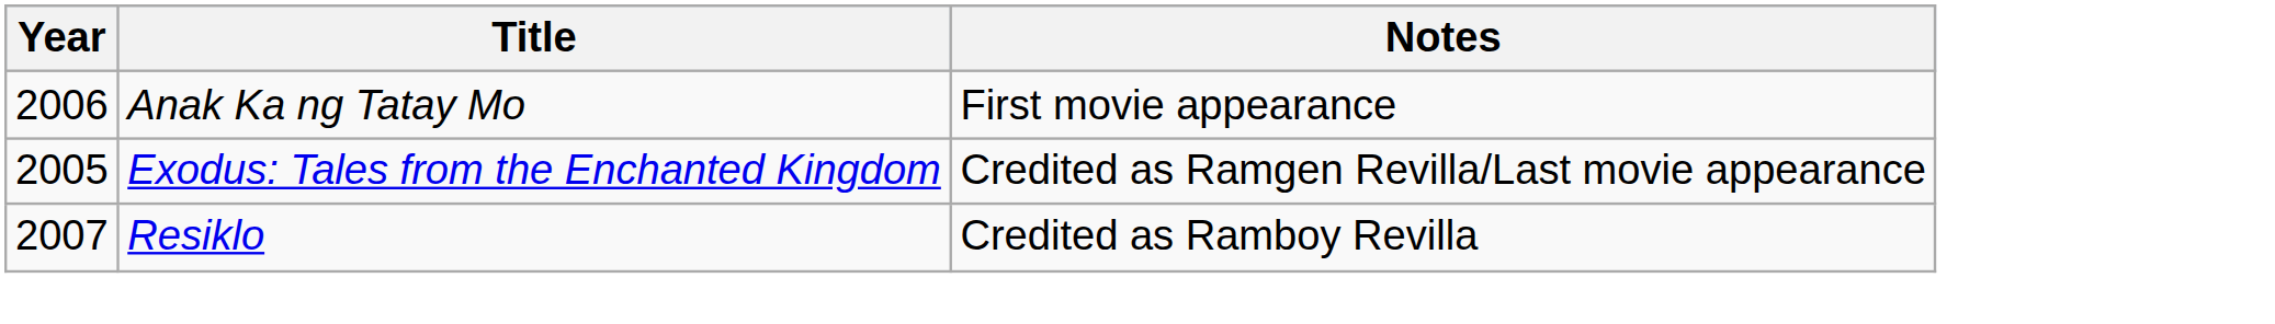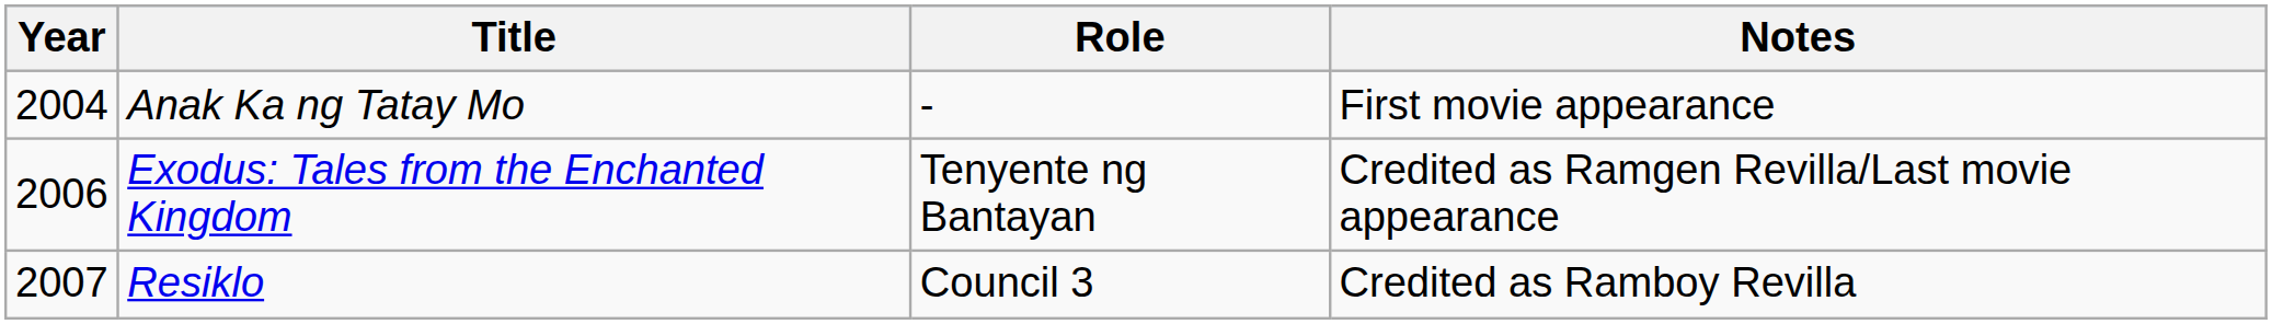+ column: Role | - | Tenyente ng Bantayan | Council 3
Anak Ka ng Tatay Mo | Year: 2006 -> 2004
Exodus: Tales from the Enchanted Kingdom | Year: 2005 -> 2006
